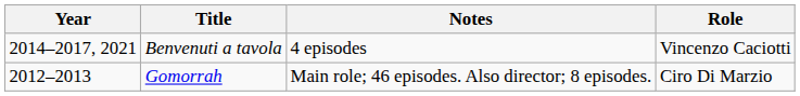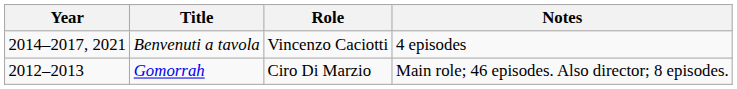columns swapped: Role <-> Notes
